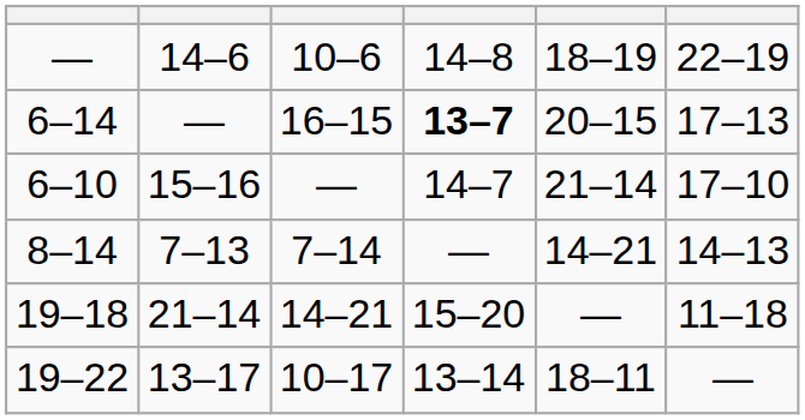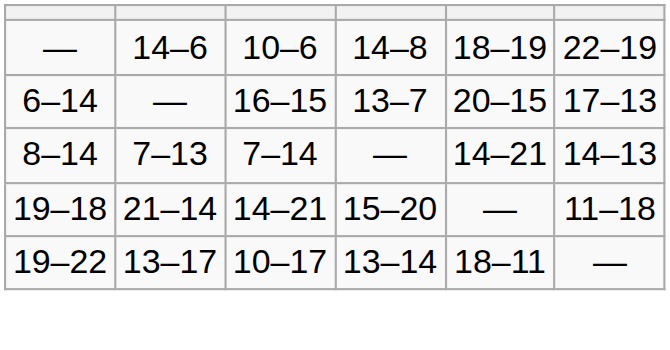6–14 | column 4: bold -> normal
- row: 6–10 | 15–16 | — | 14–7 | 21–14 | 17–10
